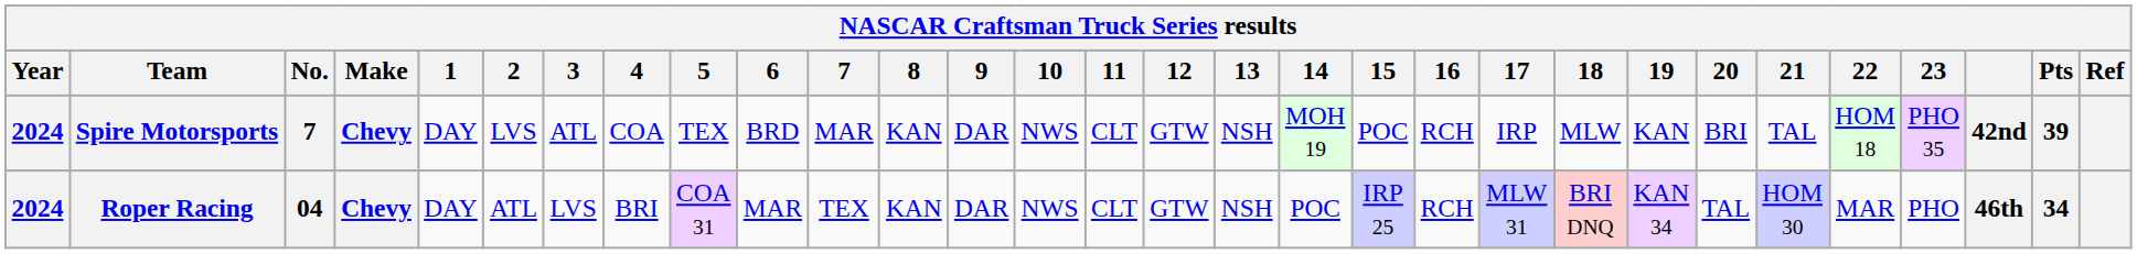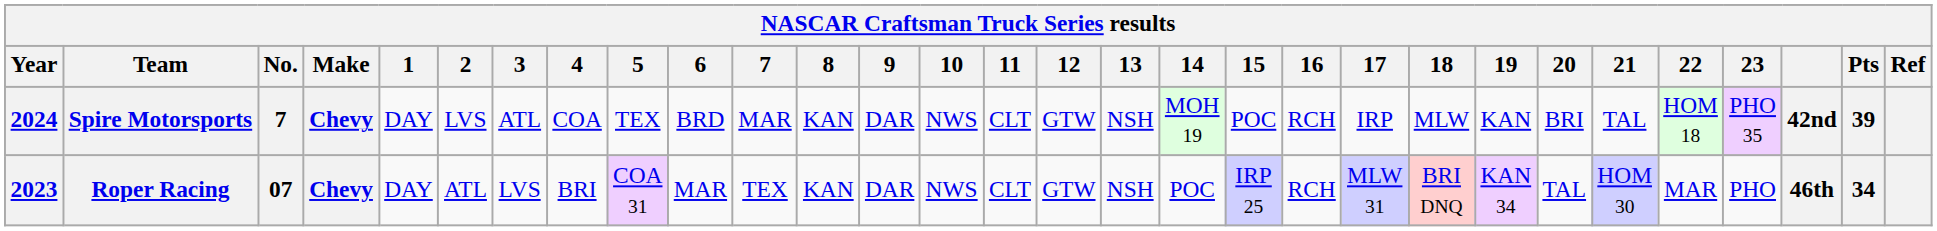Roper Racing | Year: 2024 -> 2023
Roper Racing | No.: 04 -> 07
